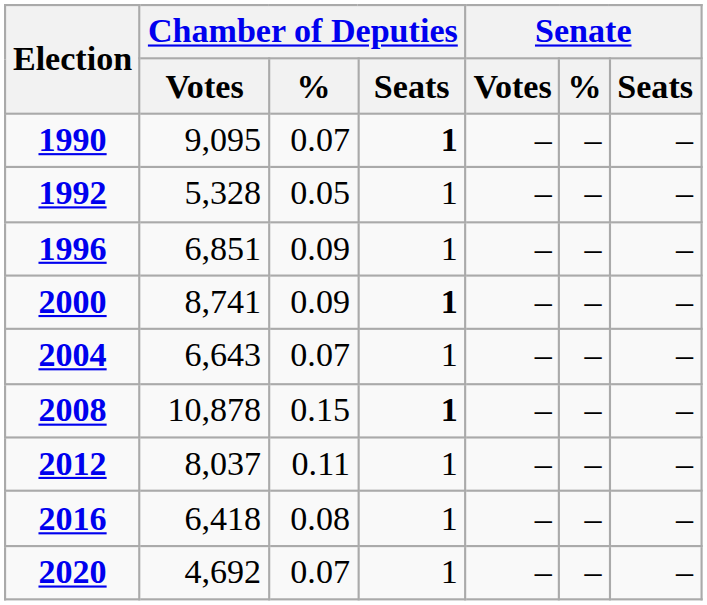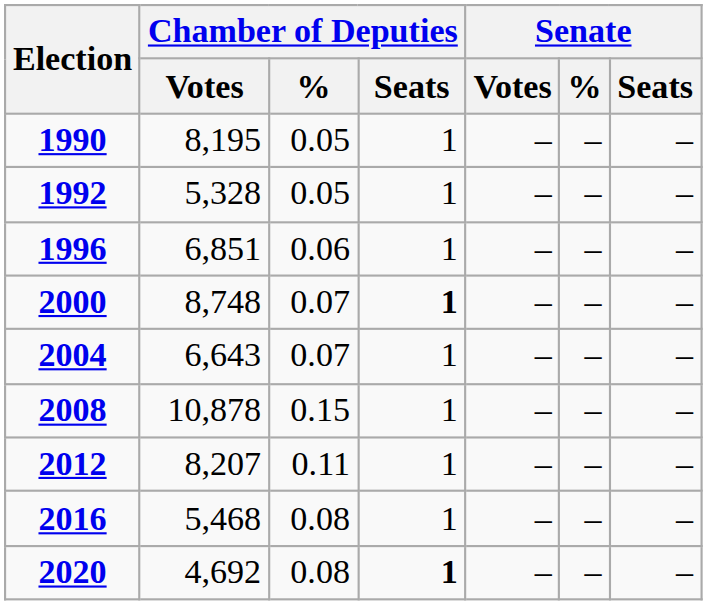1990 | Chamber of Deputies / Votes: 9,095 -> 8,195
1990 | Chamber of Deputies / %: 0.07 -> 0.05
1990 | Chamber of Deputies / Seats: bold -> normal
1996 | Chamber of Deputies / %: 0.09 -> 0.06
2000 | Chamber of Deputies / Votes: 8,741 -> 8,748
2000 | Chamber of Deputies / %: 0.09 -> 0.07
2008 | Chamber of Deputies / Seats: bold -> normal
2012 | Chamber of Deputies / Votes: 8,037 -> 8,207
2016 | Chamber of Deputies / Votes: 6,418 -> 5,468
2020 | Chamber of Deputies / %: 0.07 -> 0.08
2020 | Chamber of Deputies / Seats: normal -> bold
